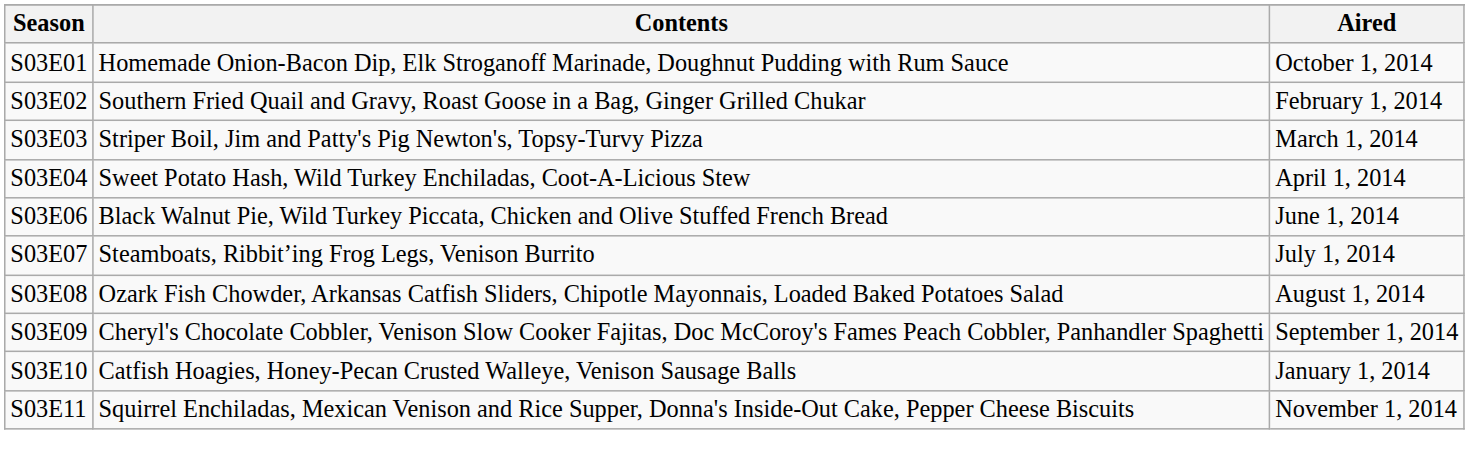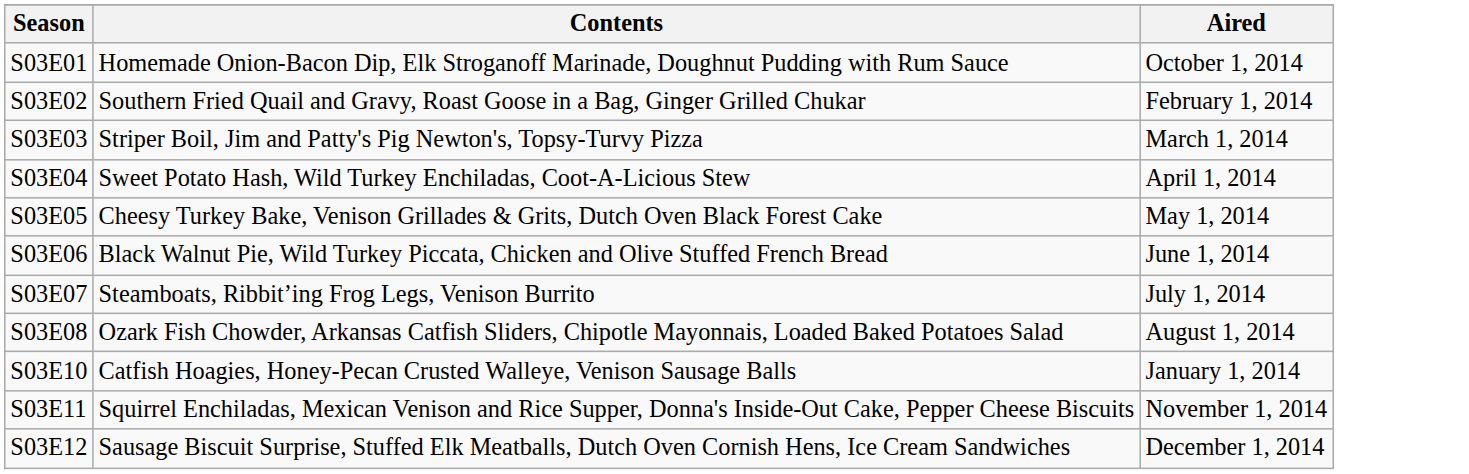+ row: S03E05 | Cheesy Turkey Bake, Venison Grillades & Grits, Dutch Oven Black Forest Cake | May 1, 2014
- row: S03E09 | Cheryl's Chocolate Cobbler, Venison Slow Cooker Fajitas, Doc McCoroy's Fames Peach Cobbler, Panhandler Spaghetti | September 1, 2014
+ row: S03E12 | Sausage Biscuit Surprise, Stuffed Elk Meatballs, Dutch Oven Cornish Hens, Ice Cream Sandwiches | December 1, 2014
